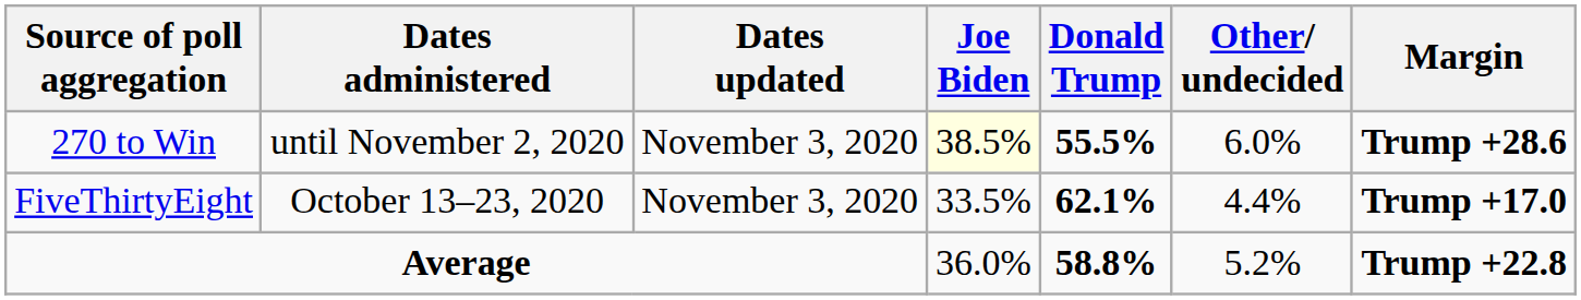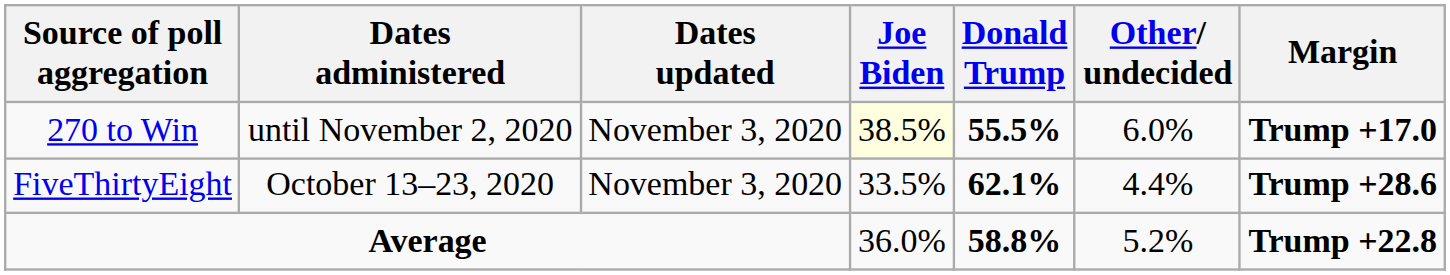270 to Win | Margin: Trump +28.6 -> Trump +17.0
FiveThirtyEight | Margin: Trump +17.0 -> Trump +28.6
